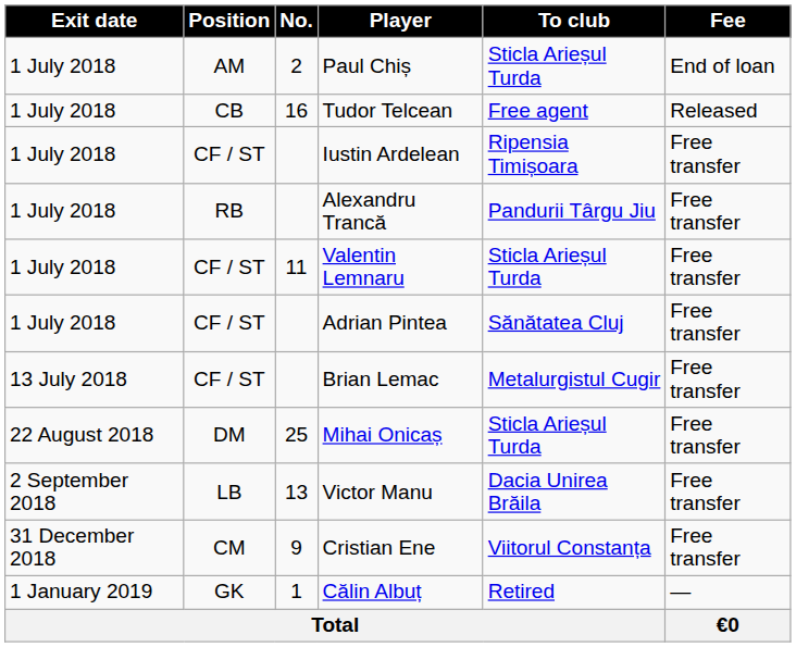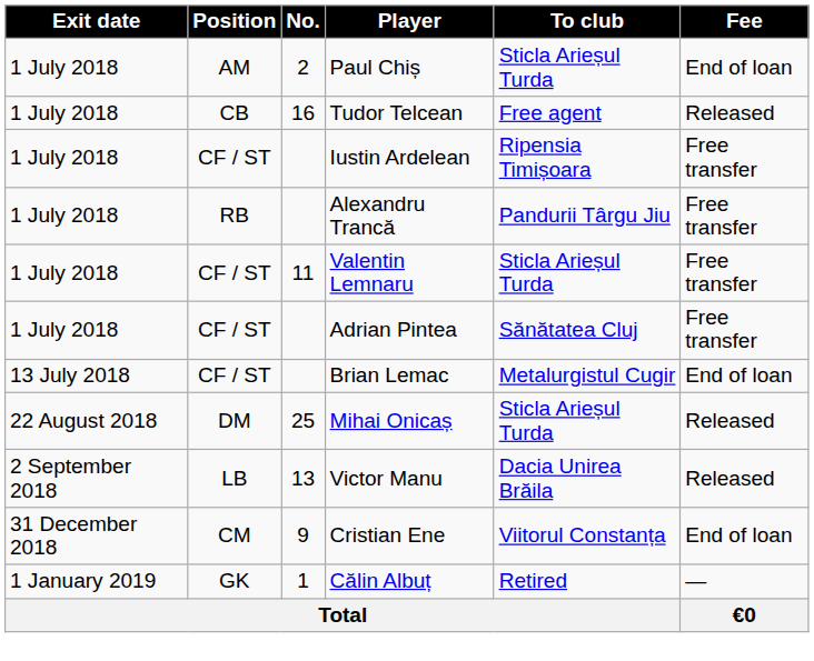Brian Lemac | Fee: Free transfer -> End of loan
Mihai Onicaș | Fee: Free transfer -> Released
Victor Manu | Fee: Free transfer -> Released
Cristian Ene | Fee: Free transfer -> End of loan
